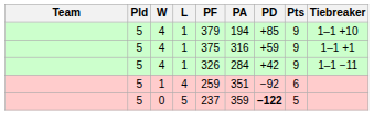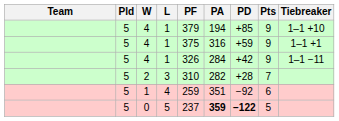+ row: 5 | 2 | 3 | 310 | 282 | +28 | 7
0 | PA: normal -> bold
